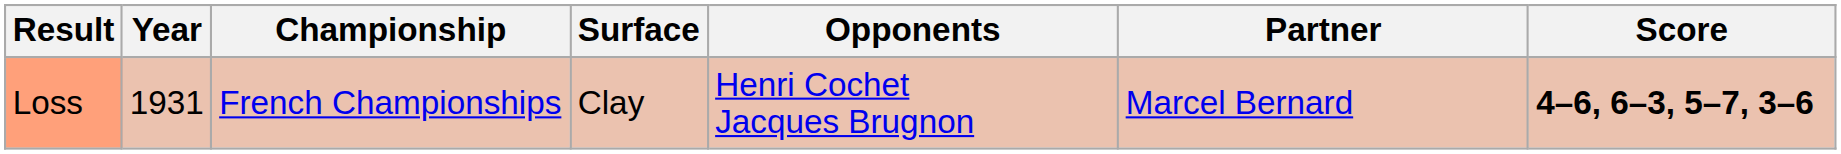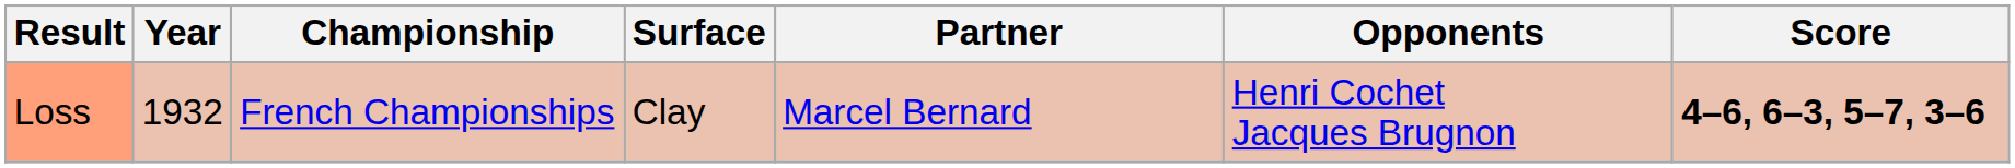columns swapped: Partner <-> Opponents
Loss | Year: 1931 -> 1932
